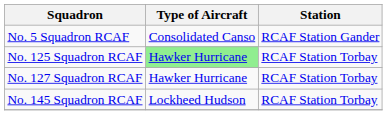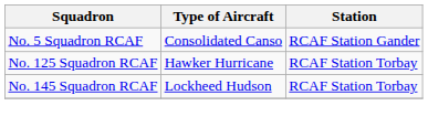No. 125 Squadron RCAF | Type of Aircraft: lightgreen background -> no background
- row: No. 127 Squadron RCAF | Hawker Hurricane | RCAF Station Torbay
